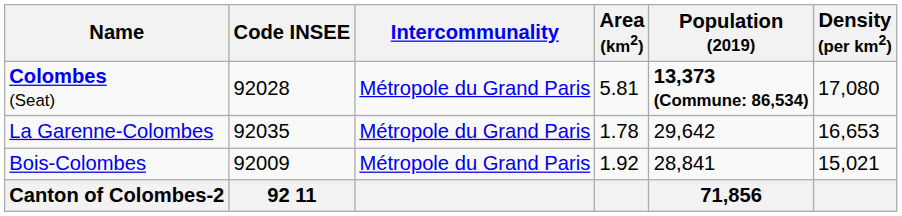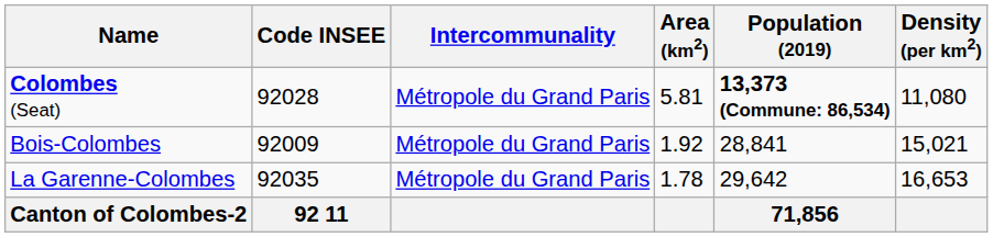Colombes (Seat) | Density (per km2): 17,080 -> 11,080
rows swapped: Bois-Colombes <-> La Garenne-Colombes
